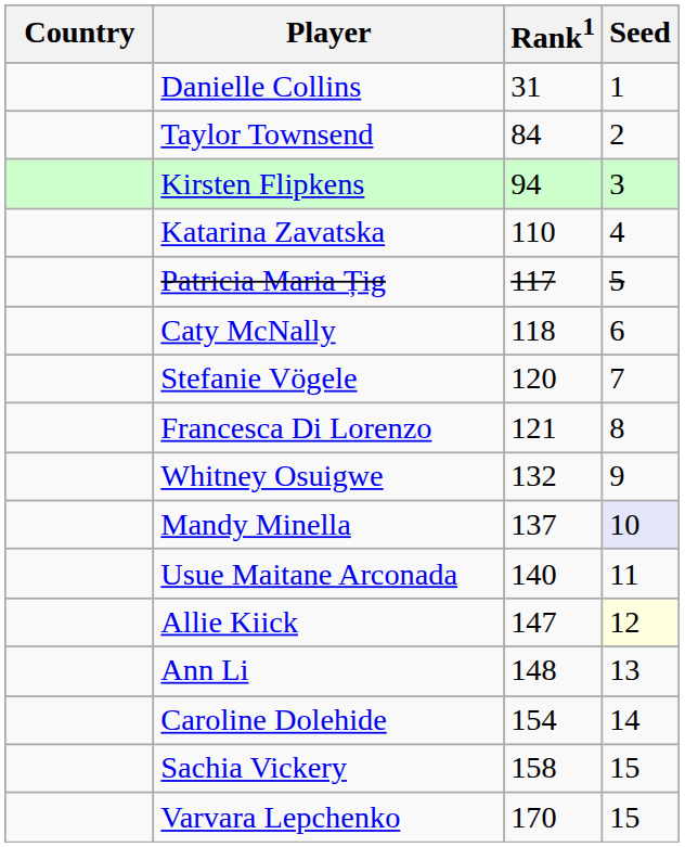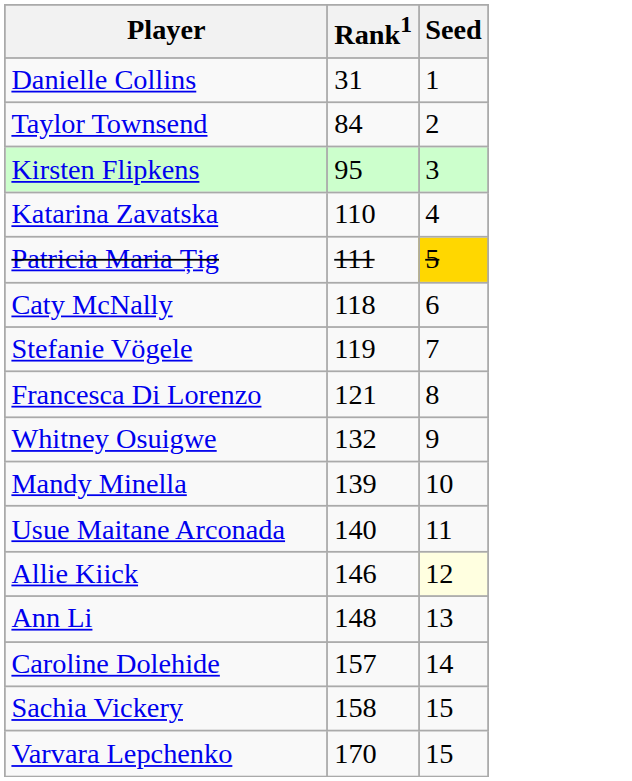- column: Country
Kirsten Flipkens | Rank1: 94 -> 95
Patricia Maria Țig | Rank1: 117 -> 111
Patricia Maria Țig | Seed: no background -> gold background
Stefanie Vögele | Rank1: 120 -> 119
Mandy Minella | Rank1: 137 -> 139
Mandy Minella | Seed: lavender background -> no background
Allie Kiick | Rank1: 147 -> 146
Caroline Dolehide | Rank1: 154 -> 157
